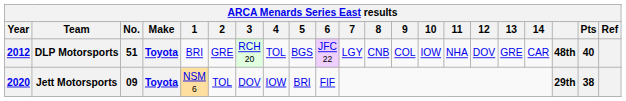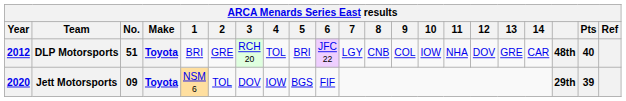DLP Motorsports | 5: BGS -> BRI
Jett Motorsports | 5: BRI -> BGS
Jett Motorsports | Pts: 38 -> 39
